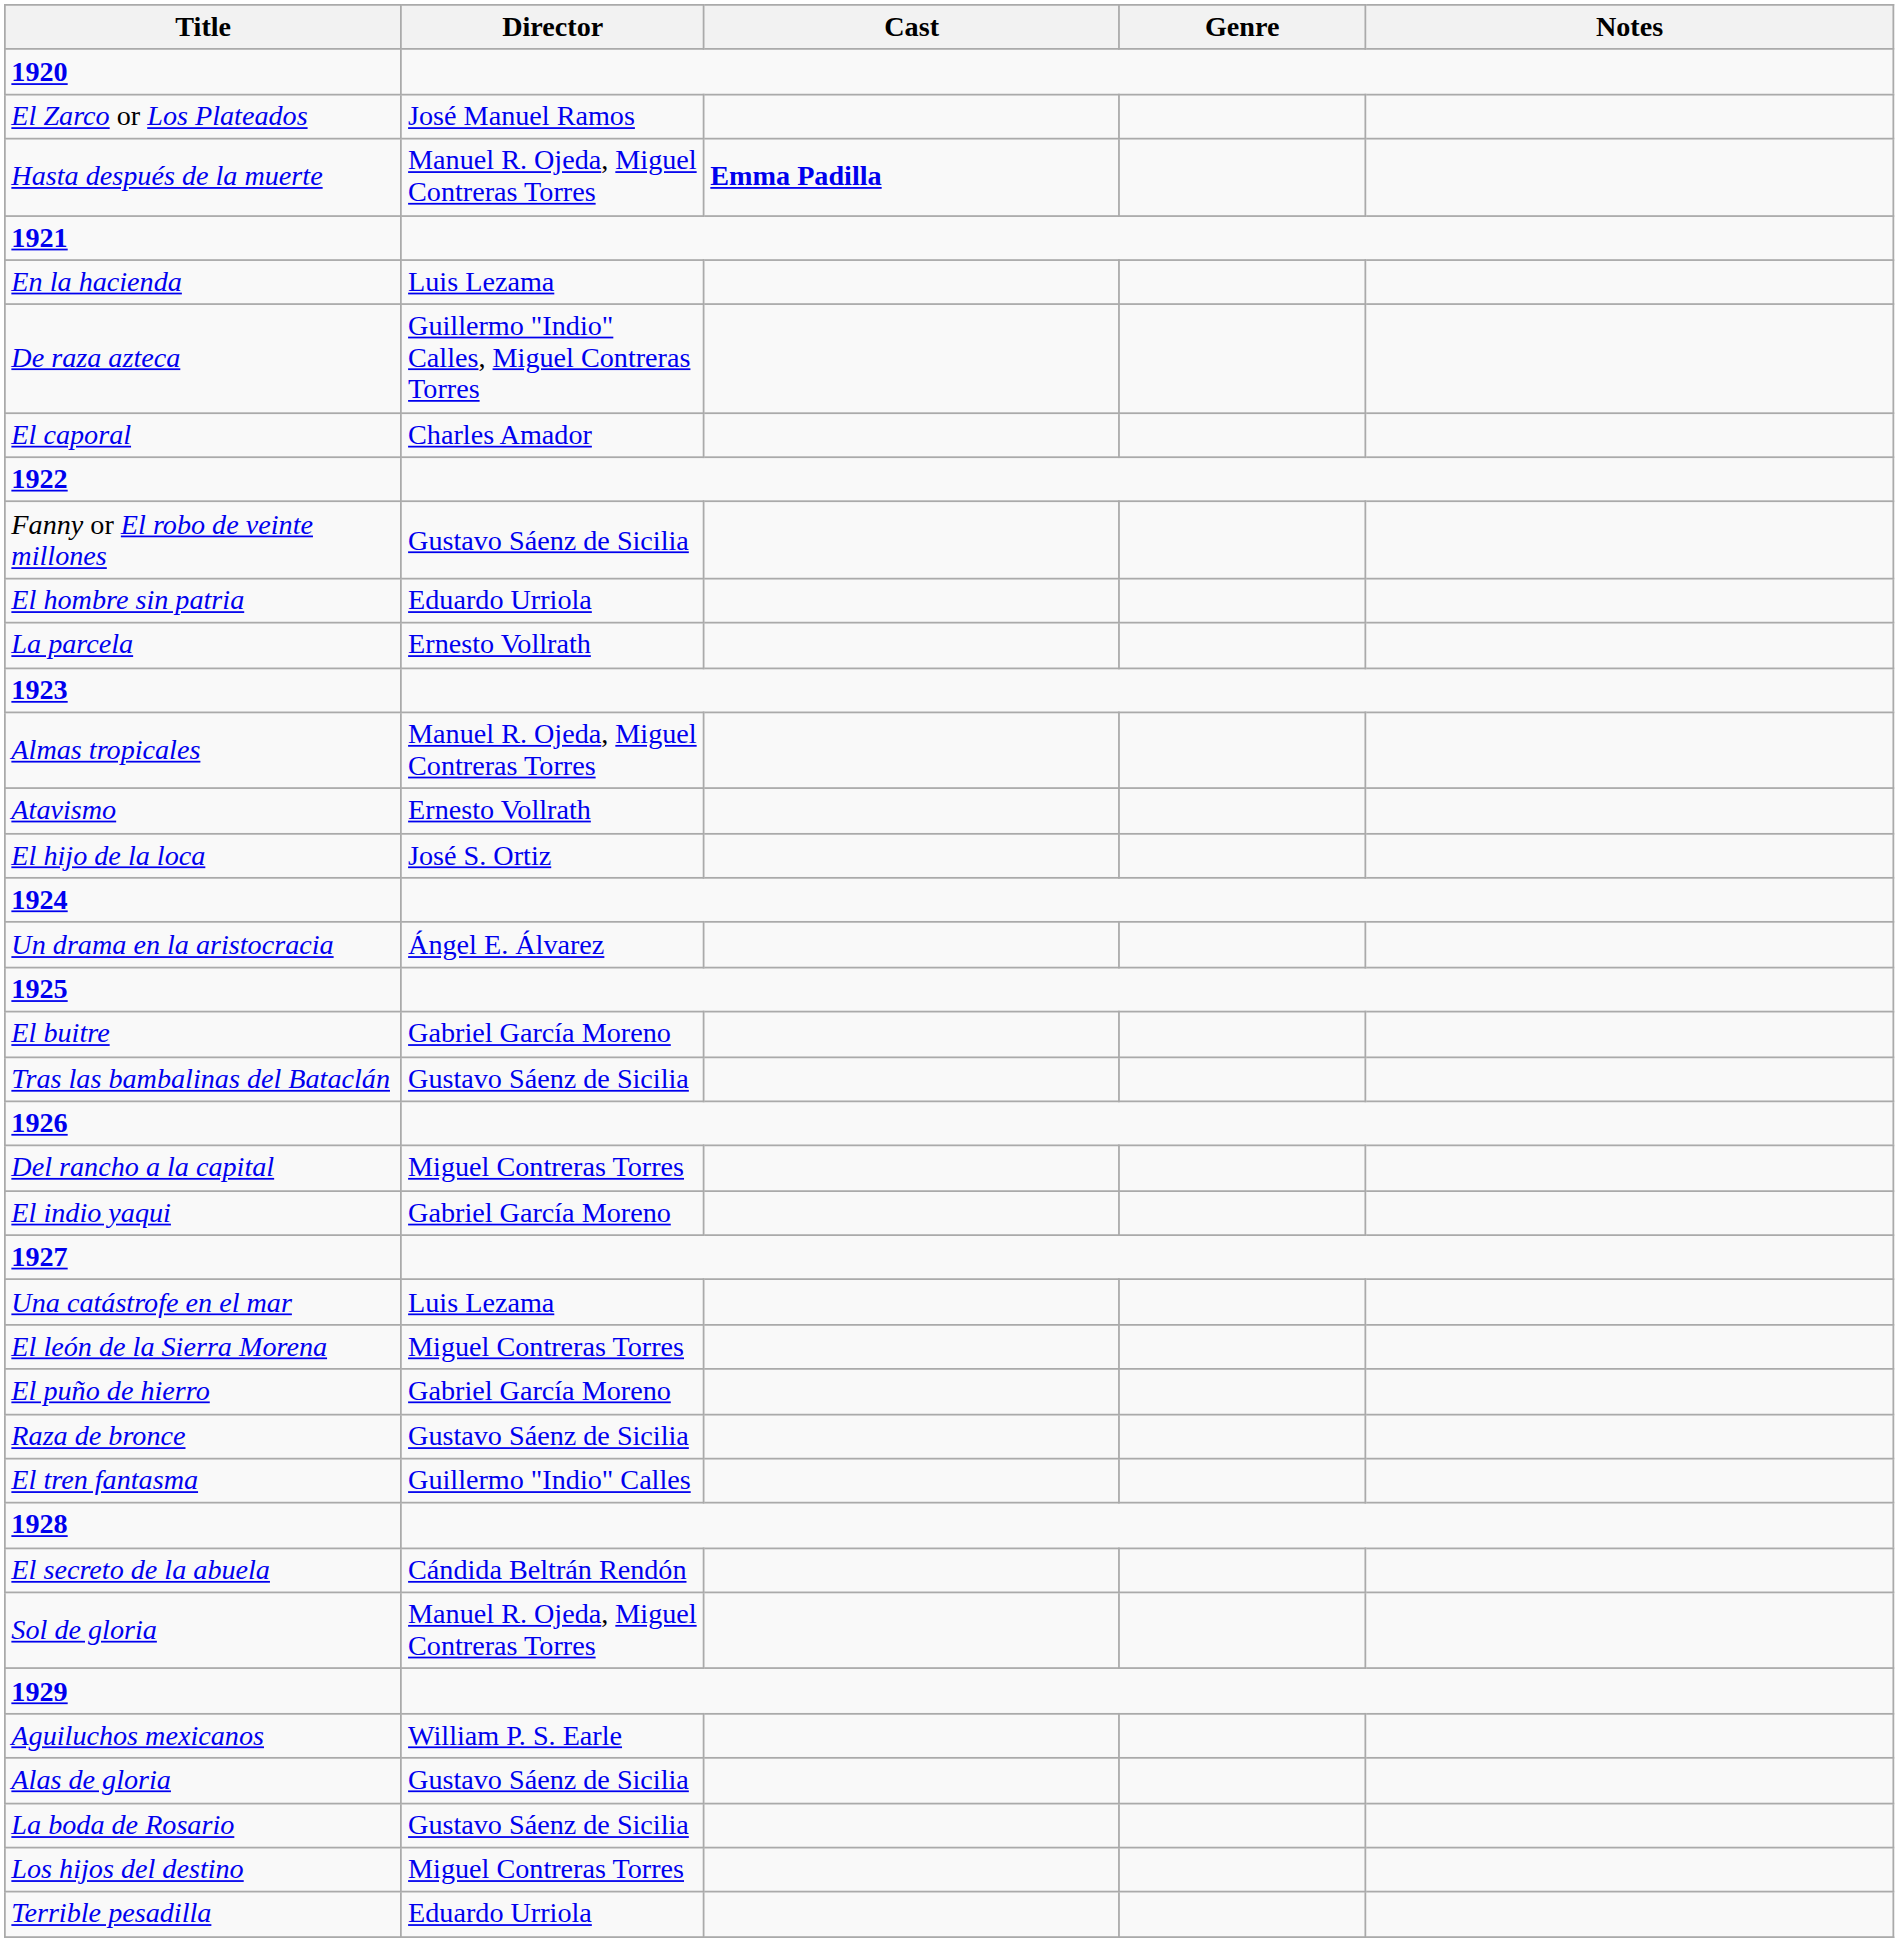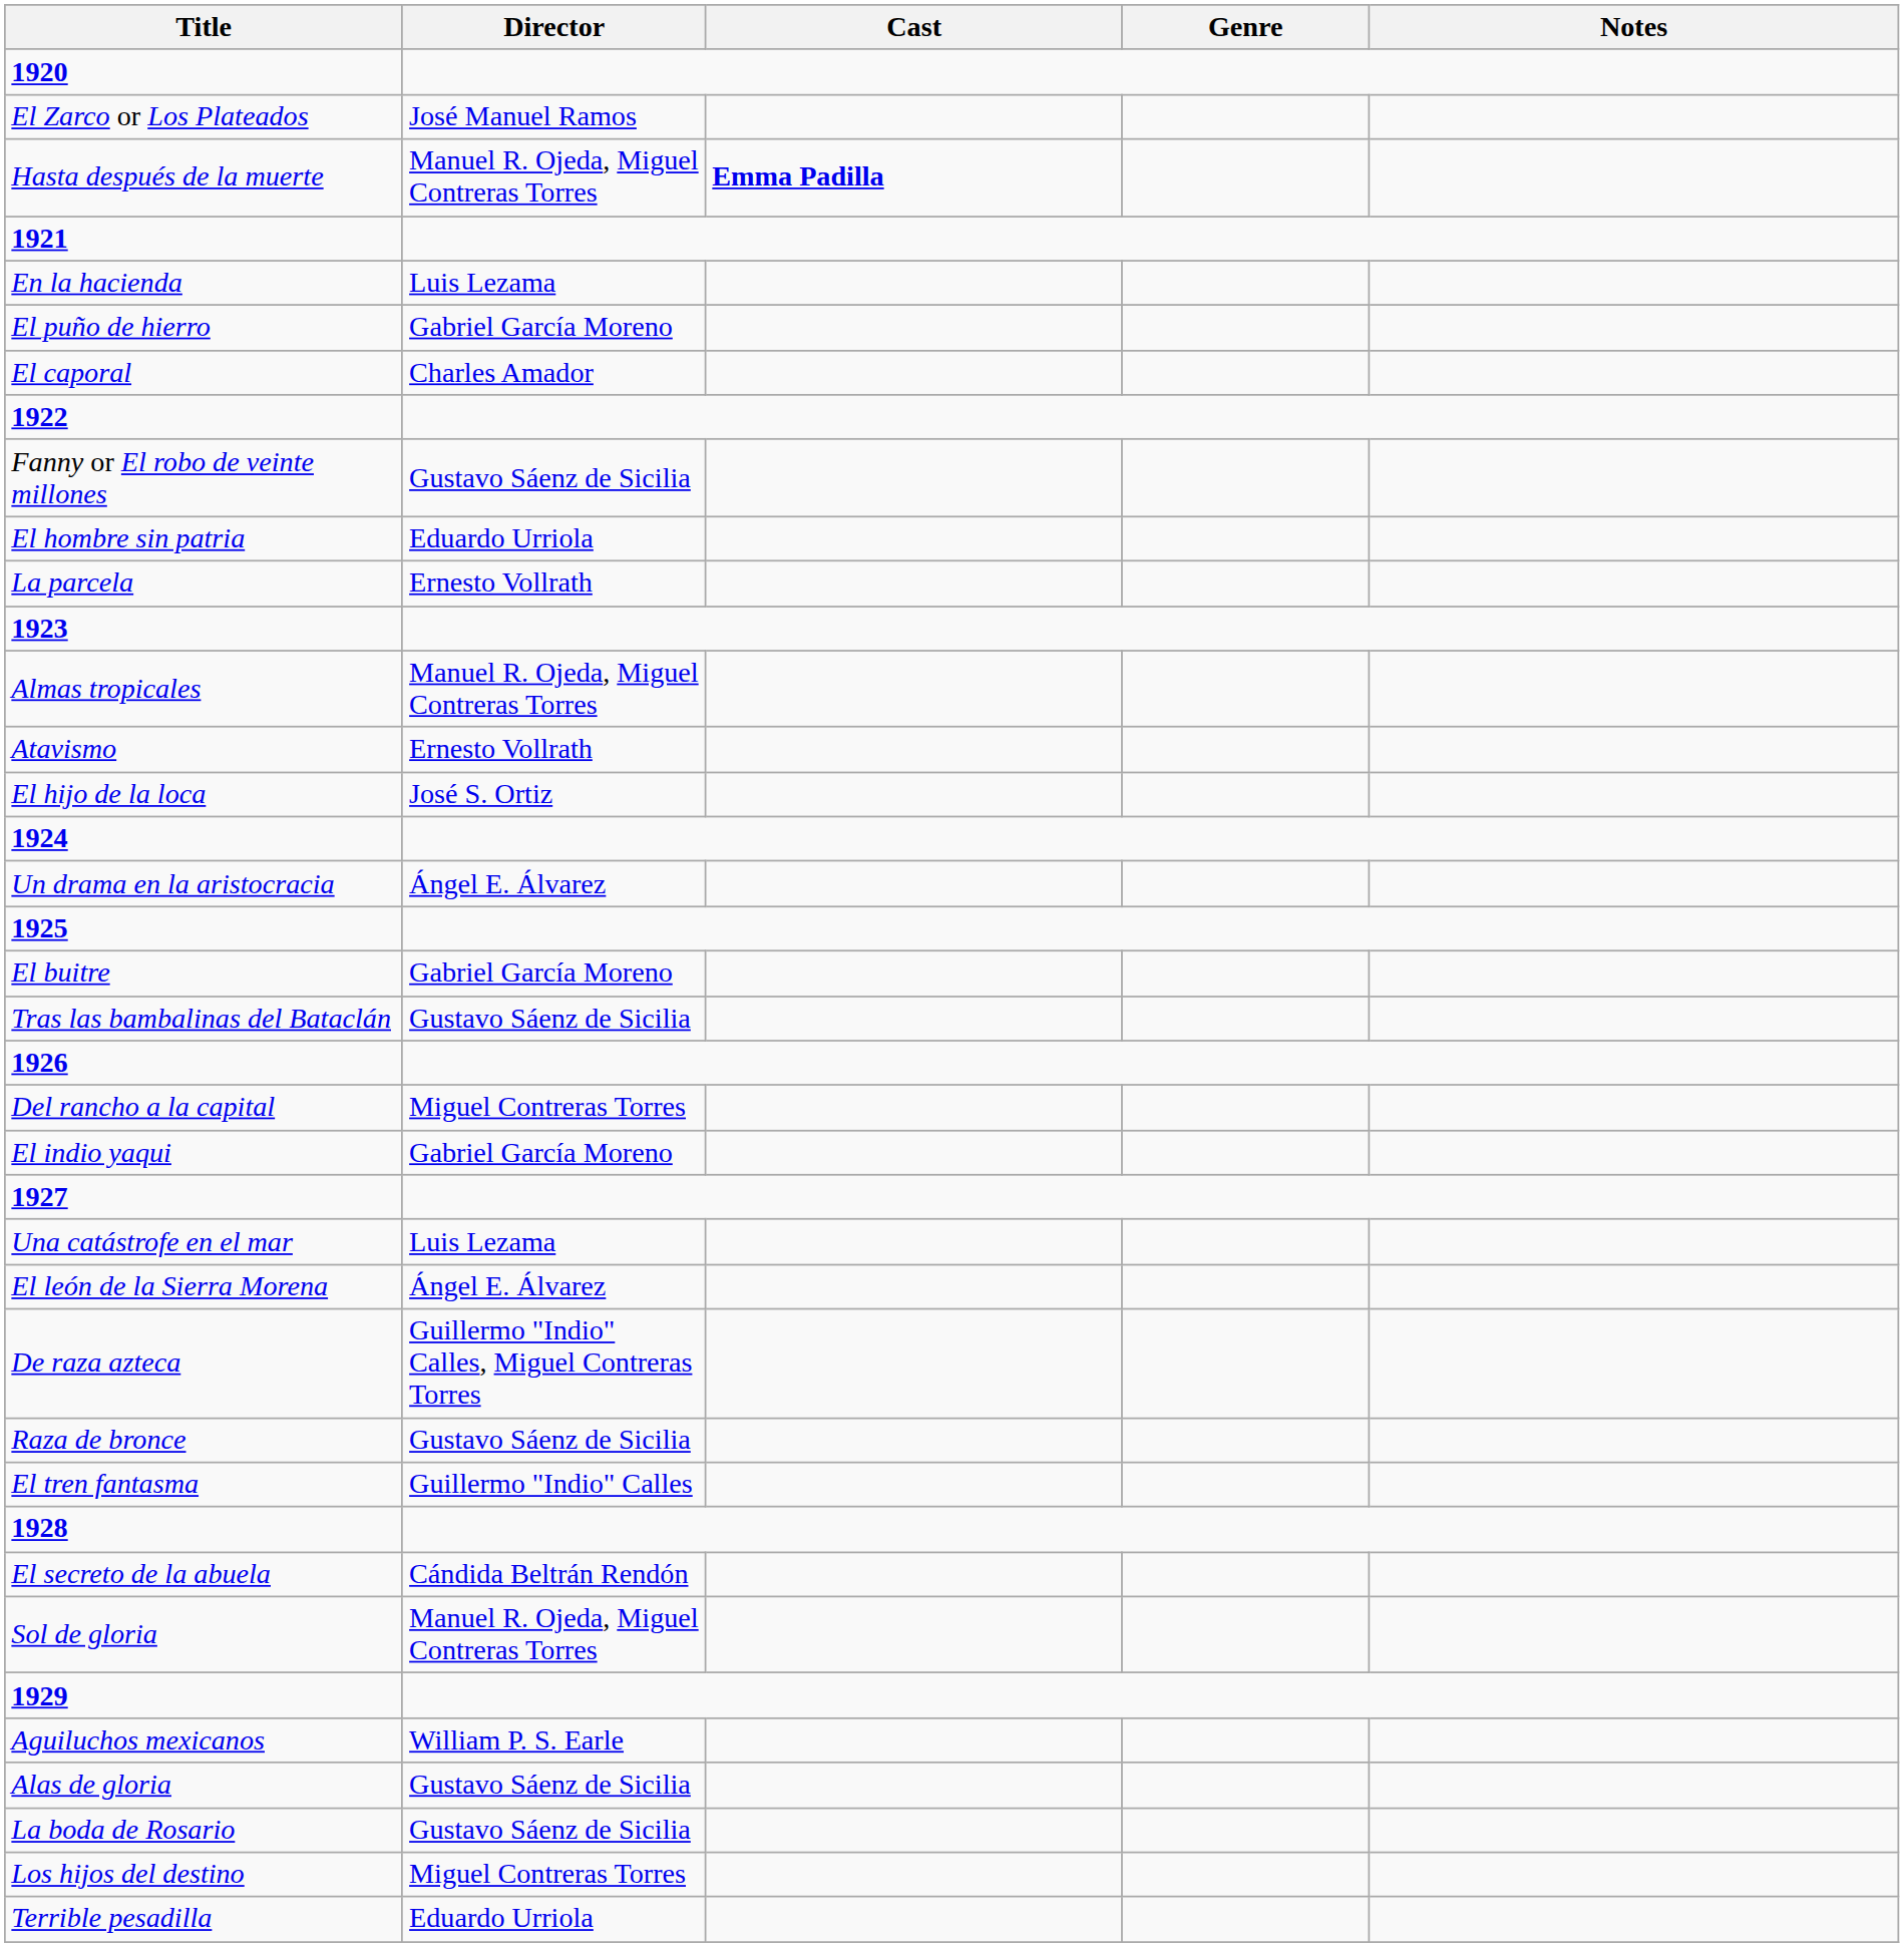rows swapped: De raza azteca <-> El puño de hierro
El león de la Sierra Morena | Director: Miguel Contreras Torres -> Ángel E. Álvarez
